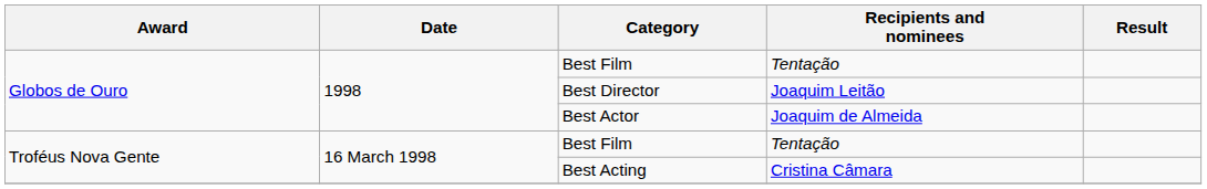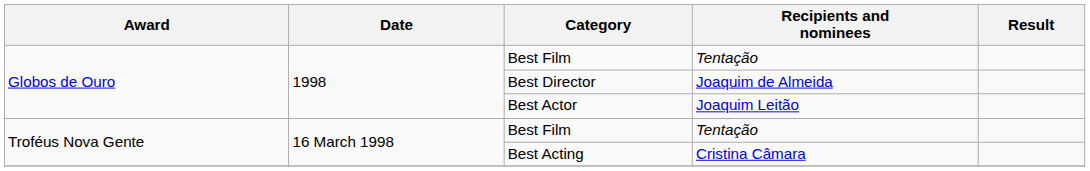Best Director | Recipients and nominees: Joaquim Leitão -> Joaquim de Almeida
Best Actor | Recipients and nominees: Joaquim de Almeida -> Joaquim Leitão
